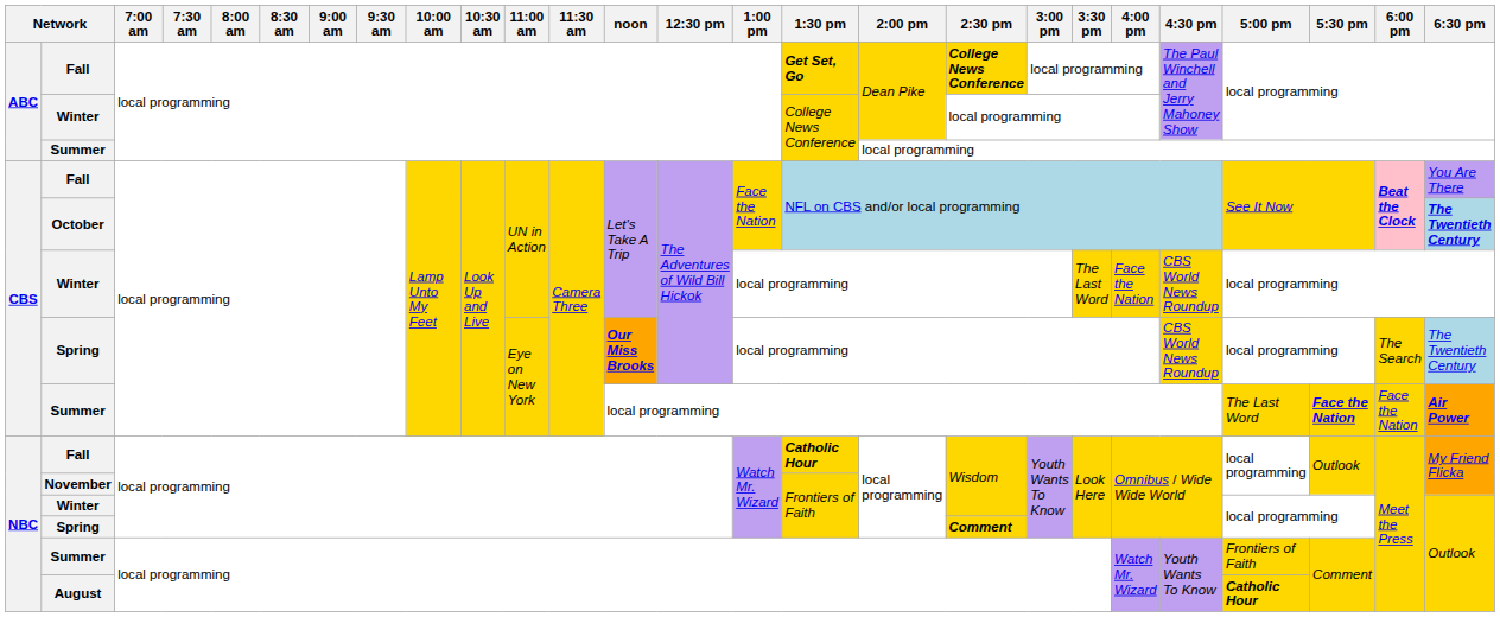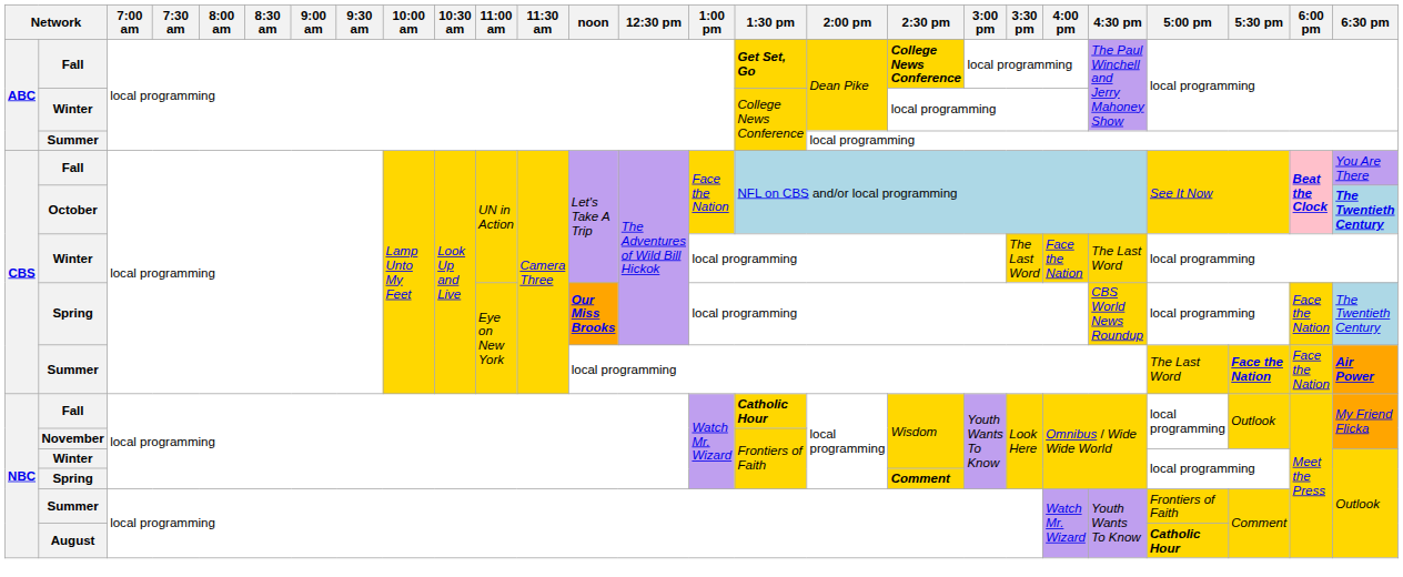CBS / Winter | 4:30 pm: CBS World News Roundup -> The Last Word
CBS / Spring | 6:00 pm: The Search -> Face the Nation
